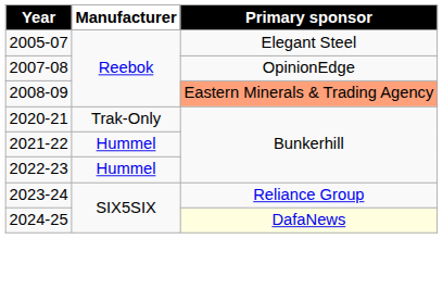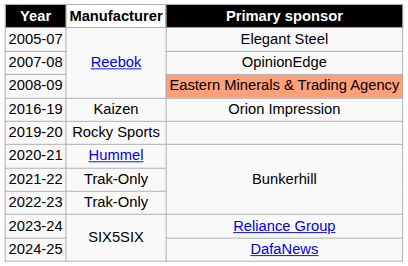+ row: 2016-19 | Kaizen | Orion Impression
+ row: 2019-20 | Rocky Sports
2020-21 | Manufacturer: Trak-Only -> Hummel
2021-22 | Manufacturer: Hummel -> Trak-Only
2022-23 | Manufacturer: Hummel -> Trak-Only
2024-25 | Primary sponsor: lightyellow background -> no background
